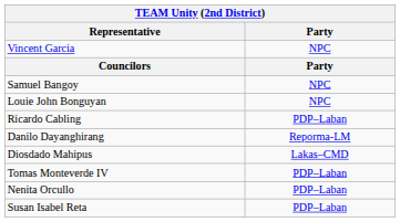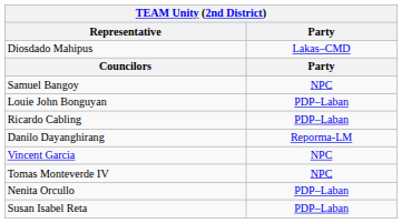rows swapped: Vincent Garcia <-> Diosdado Mahipus
Louie John Bonguyan | Party: NPC -> PDP–Laban
Tomas Monteverde IV | Party: PDP–Laban -> NPC
